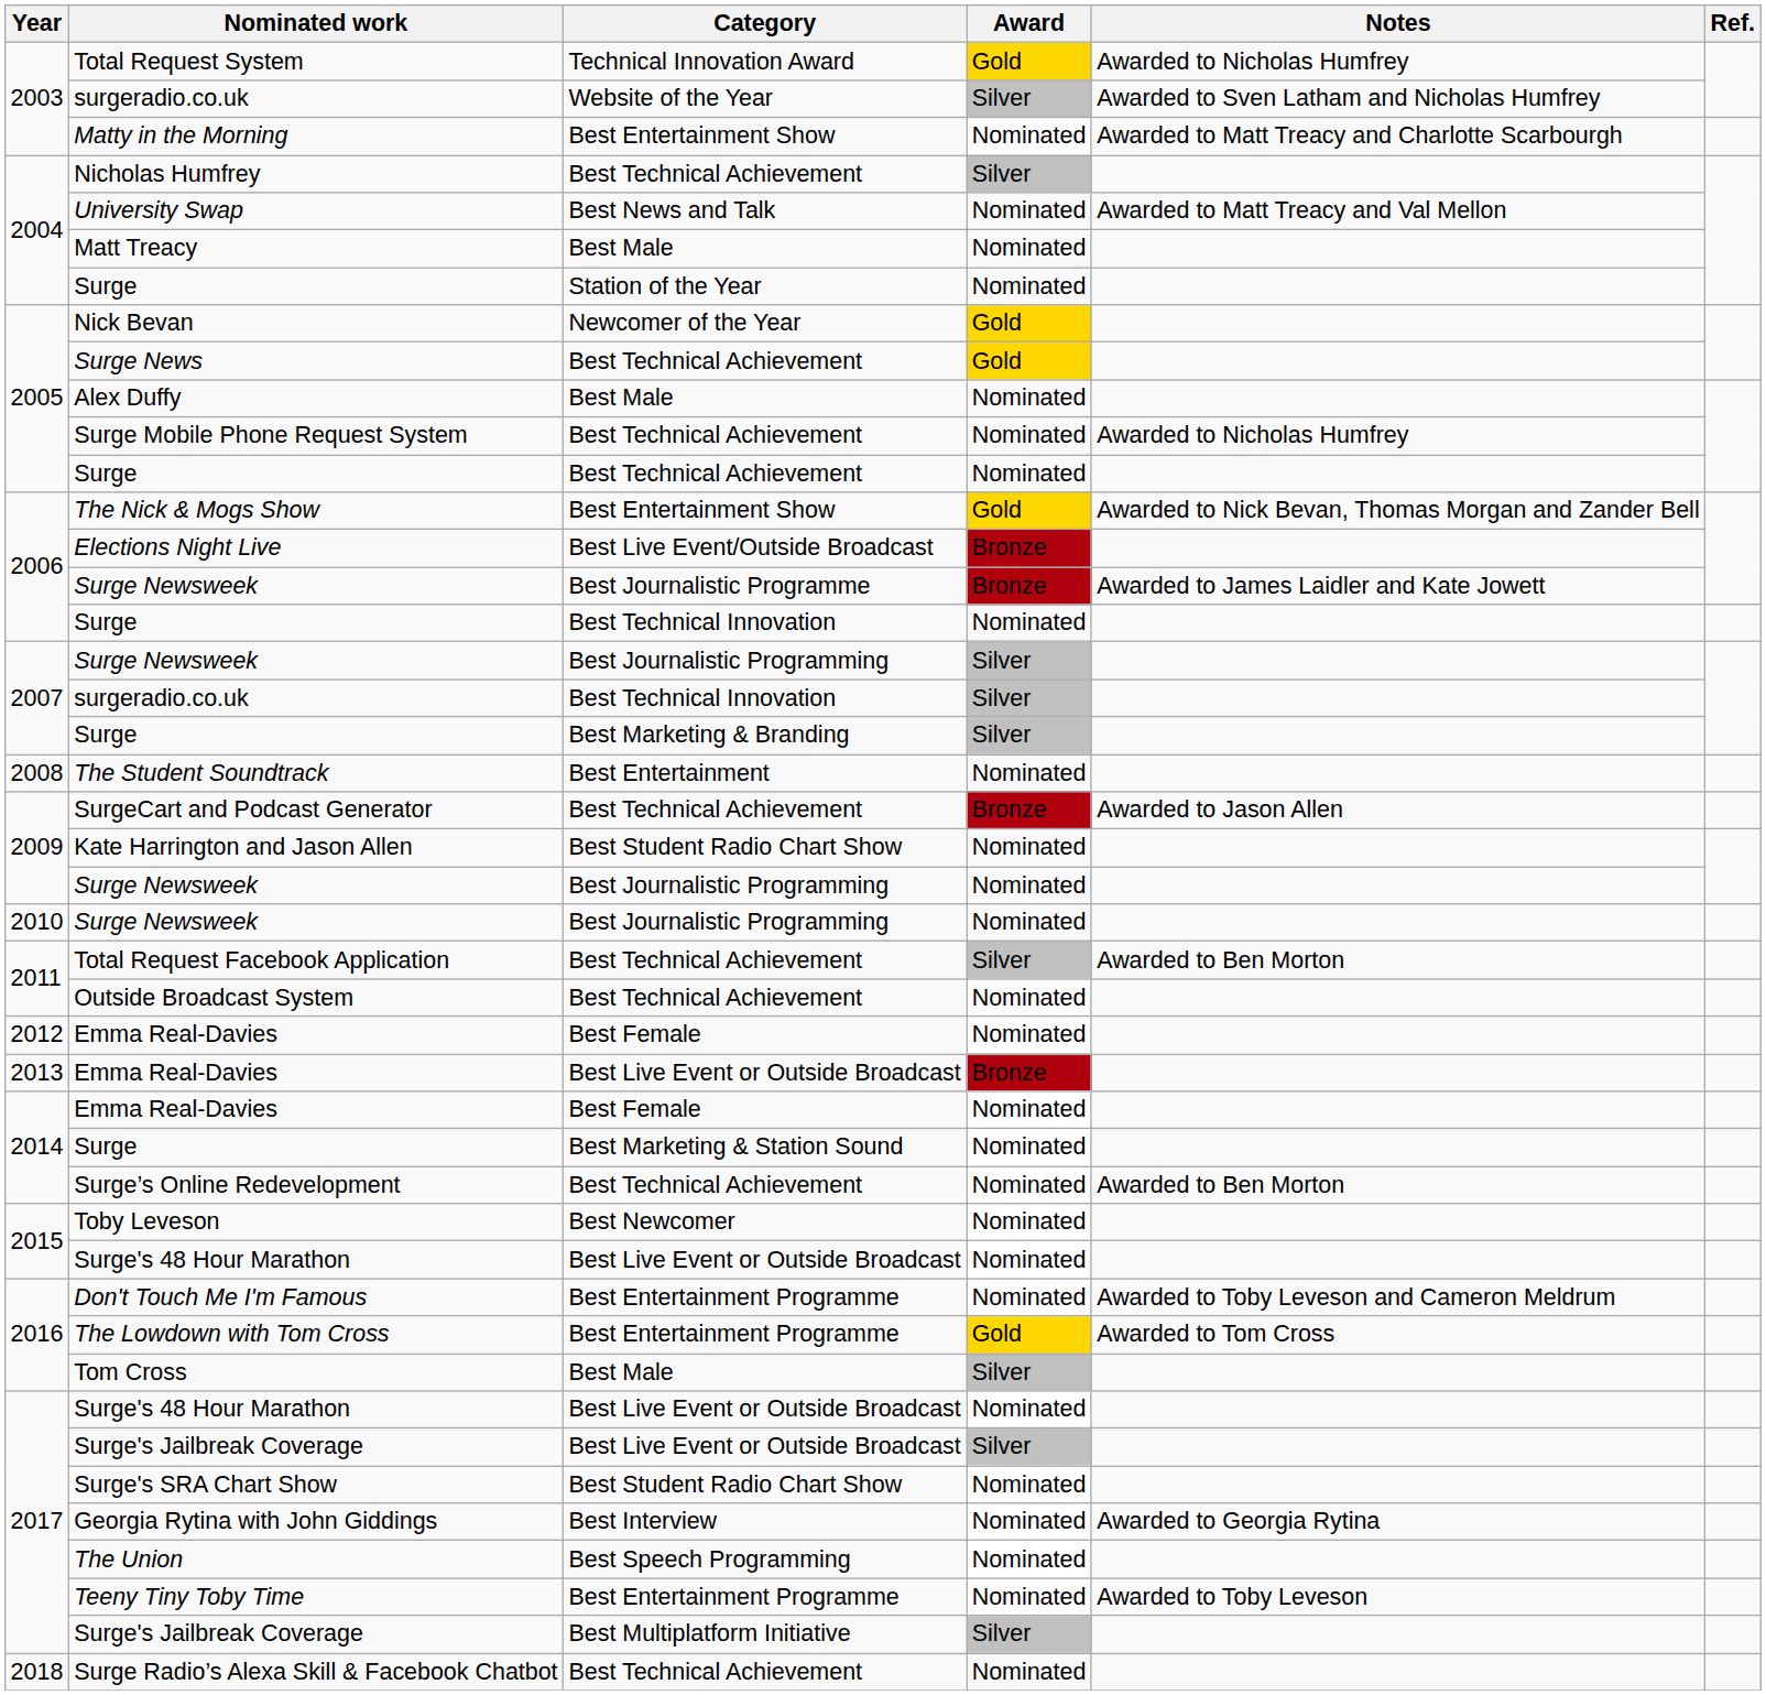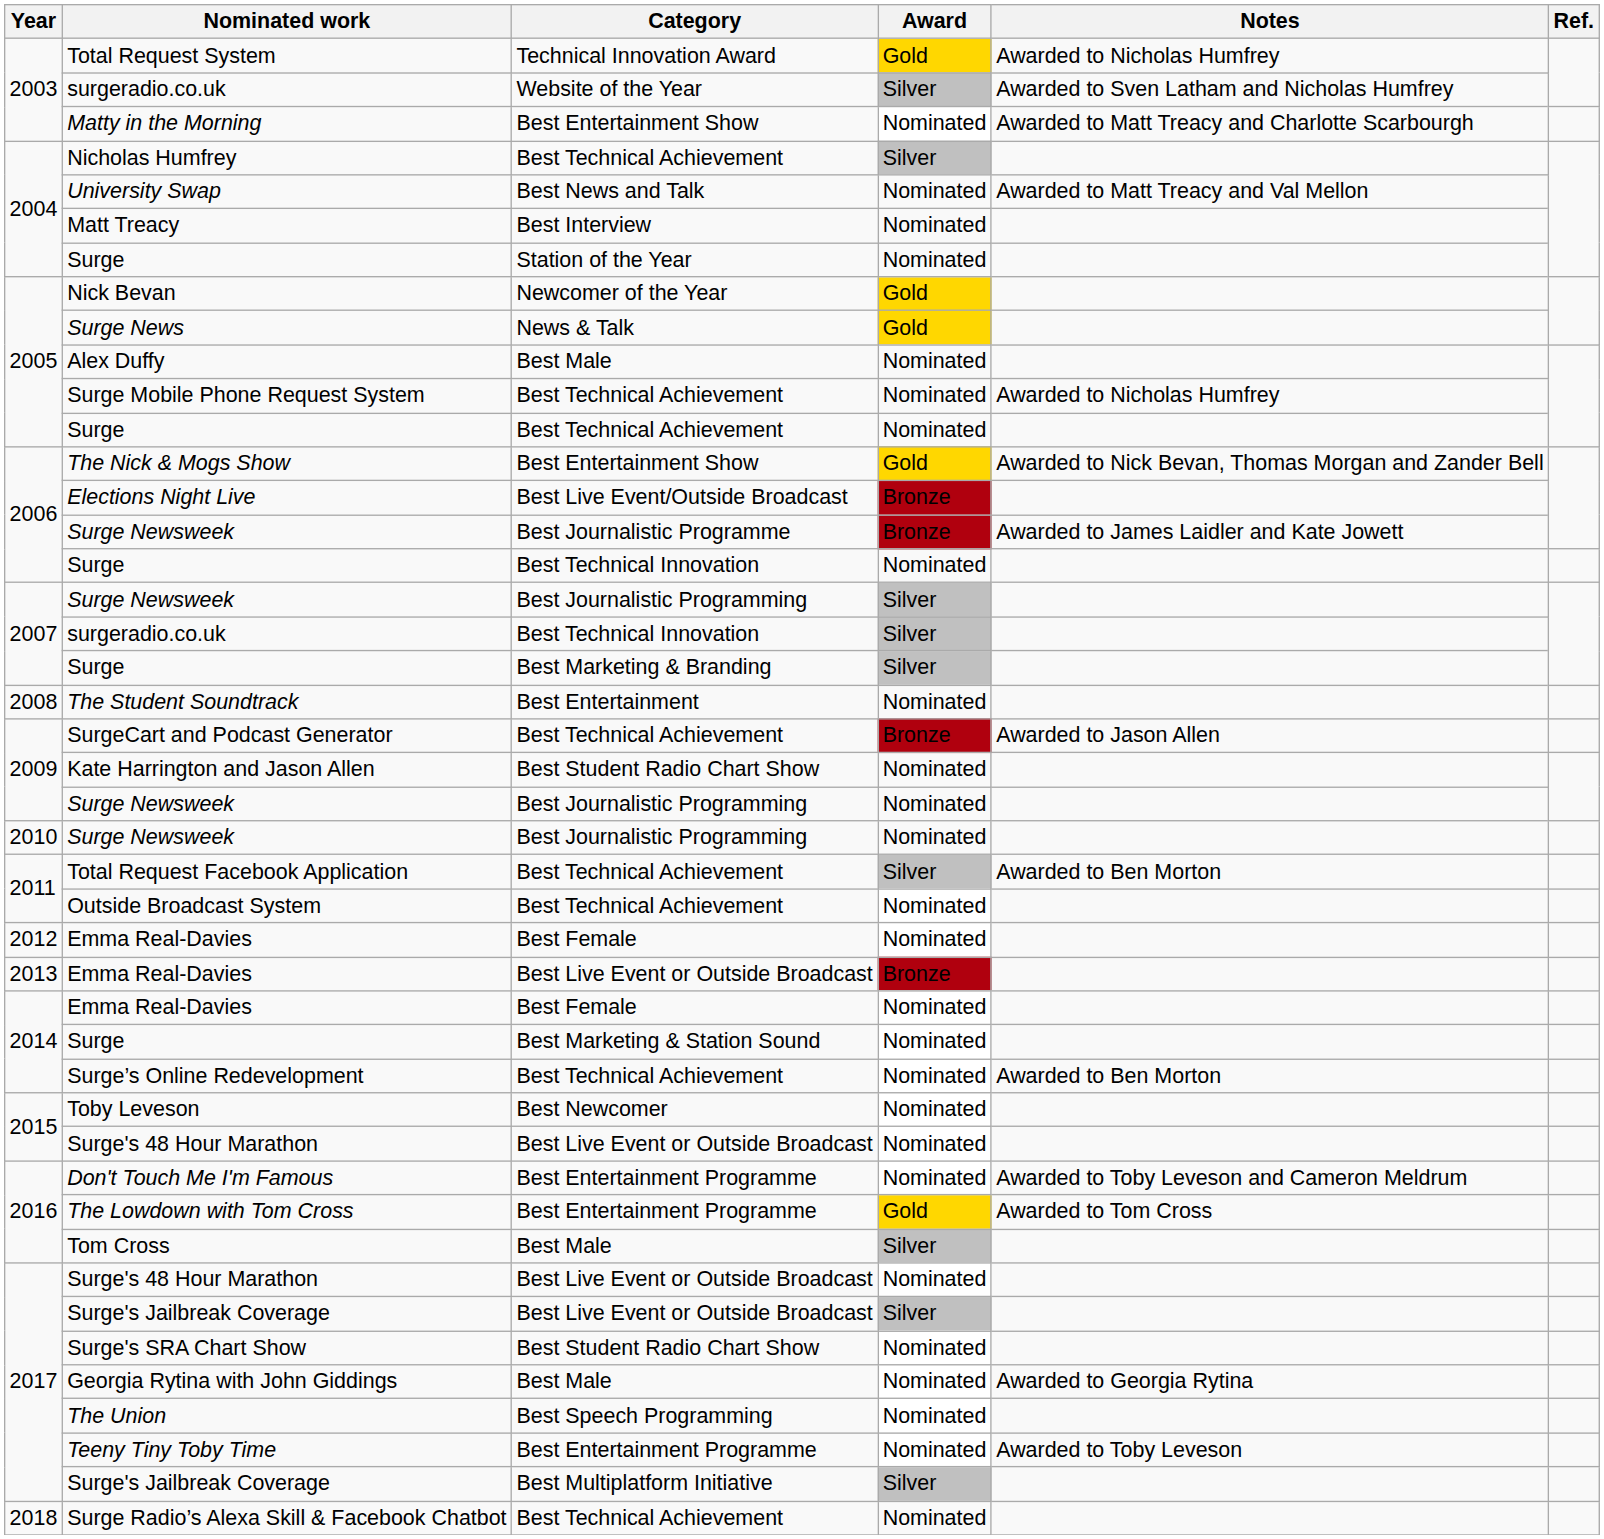Matt Treacy | Category: Best Male -> Best Interview
Surge News | Category: Best Technical Achievement -> News & Talk
Georgia Rytina with John Giddings | Category: Best Interview -> Best Male
